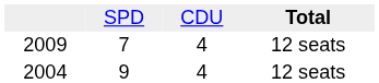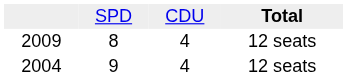2009 | column 2: 7 -> 8
